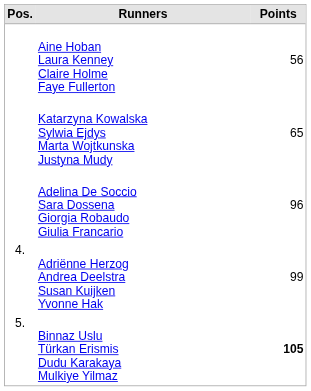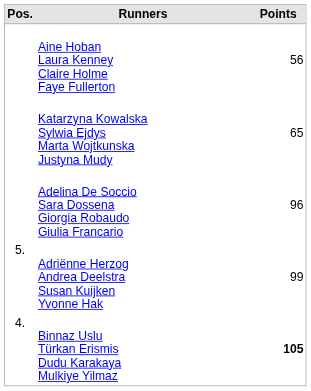Adriënne Herzog Andrea Deelstra Susan Kuijken Yvonne Hak | Pos.: 4. -> 5.
Binnaz Uslu Türkan Erismis Dudu Karakaya Mulkiye Yilmaz | Pos.: 5. -> 4.
